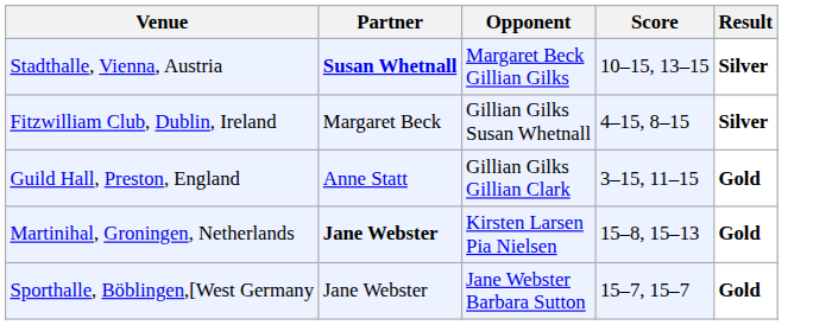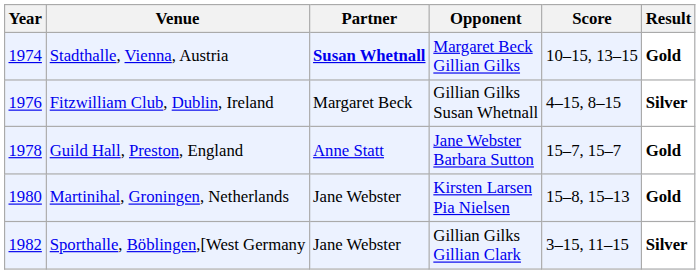+ column: Year | 1974 | 1976 | 1978 | 1980 | 1982
Stadthalle, Vienna, Austria | Result: Silver -> Gold
Guild Hall, Preston, England | Opponent: Gillian Gilks Gillian Clark -> Jane Webster Barbara Sutton
Guild Hall, Preston, England | Score: 3–15, 11–15 -> 15–7, 15–7
Martinihal, Groningen, Netherlands | Partner: bold -> normal
Sporthalle, Böblingen,[West Germany | Opponent: Jane Webster Barbara Sutton -> Gillian Gilks Gillian Clark
Sporthalle, Böblingen,[West Germany | Score: 15–7, 15–7 -> 3–15, 11–15
Sporthalle, Böblingen,[West Germany | Result: Gold -> Silver
